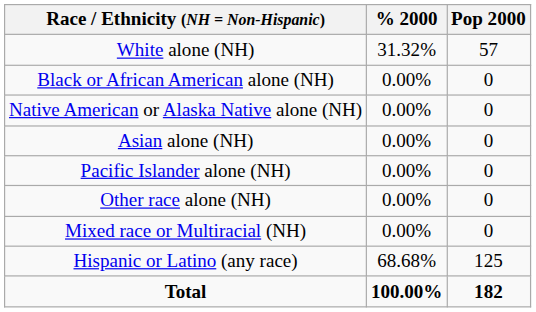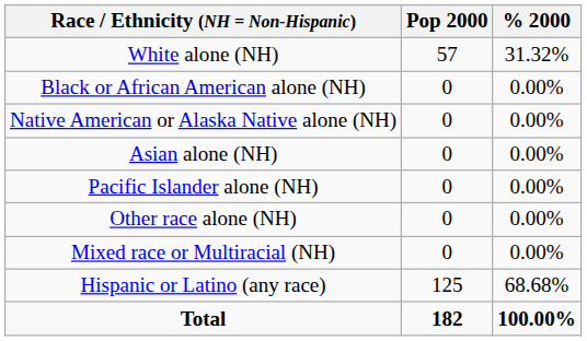columns swapped: Pop 2000 <-> % 2000
